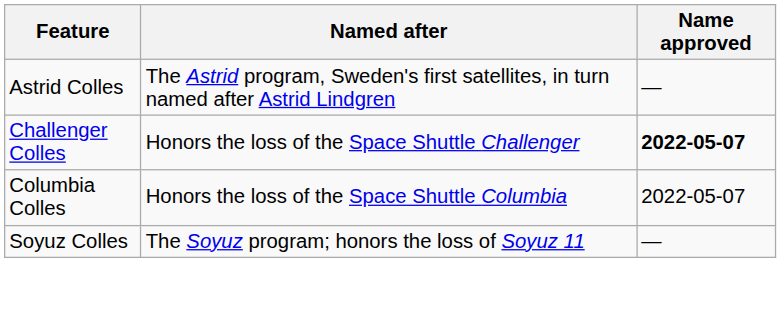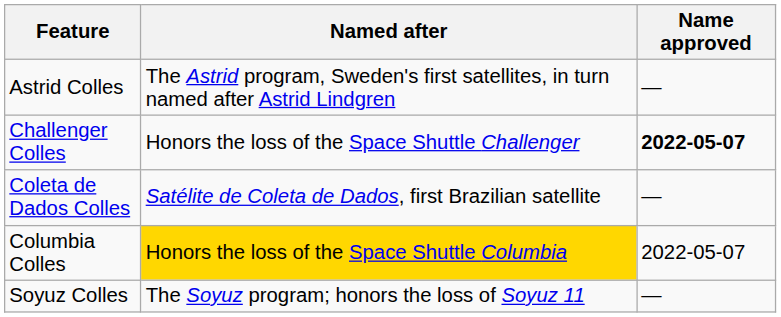+ row: Coleta de Dados Colles | Satélite de Coleta de Dados, first Brazilian satellite | —
Columbia Colles | Named after: no background -> gold background
